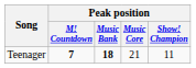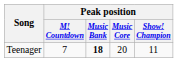Teenager | Peak position / M! Countdown: bold -> normal
Teenager | Peak position / Music Core: 21 -> 20
